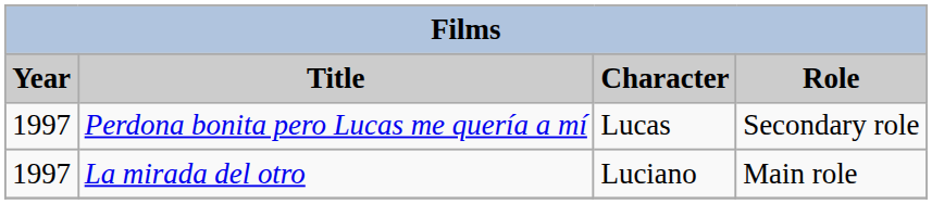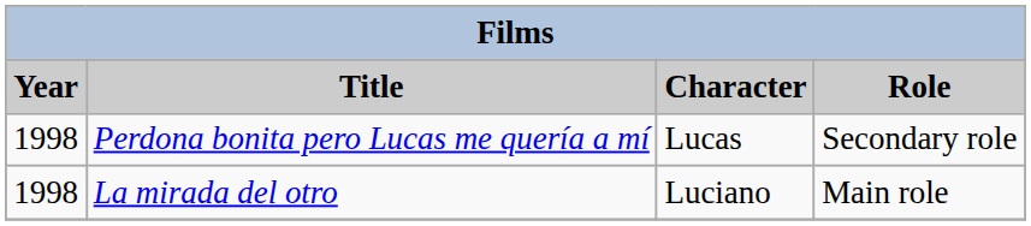Perdona bonita pero Lucas me quería a mí | Year: 1997 -> 1998
La mirada del otro | Year: 1997 -> 1998
